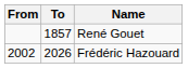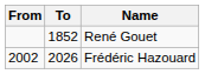René Gouet | To: 1857 -> 1852
